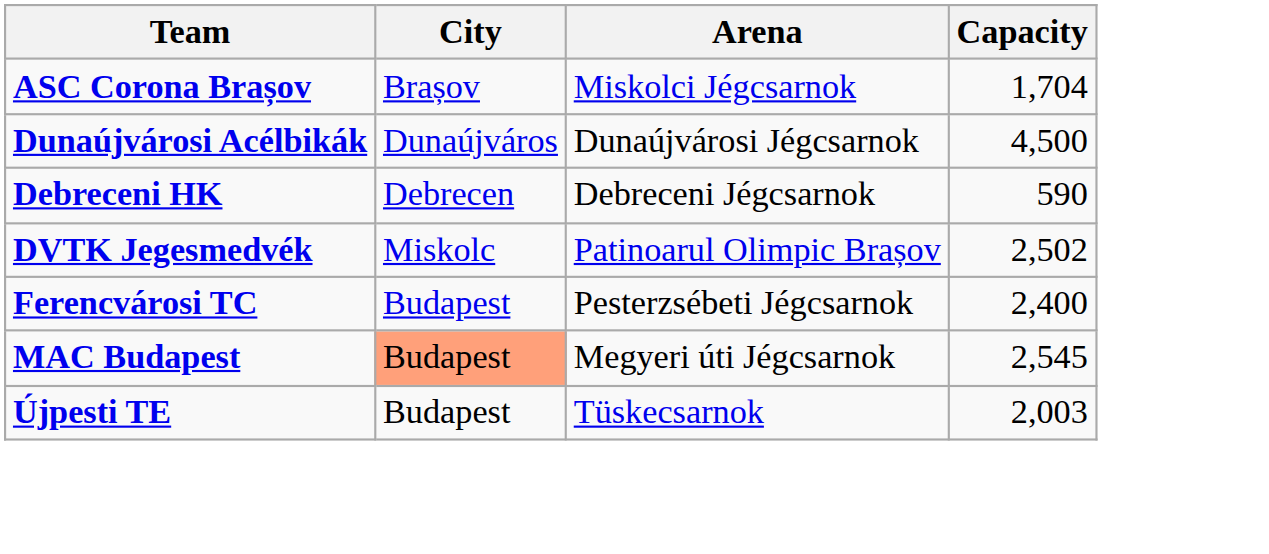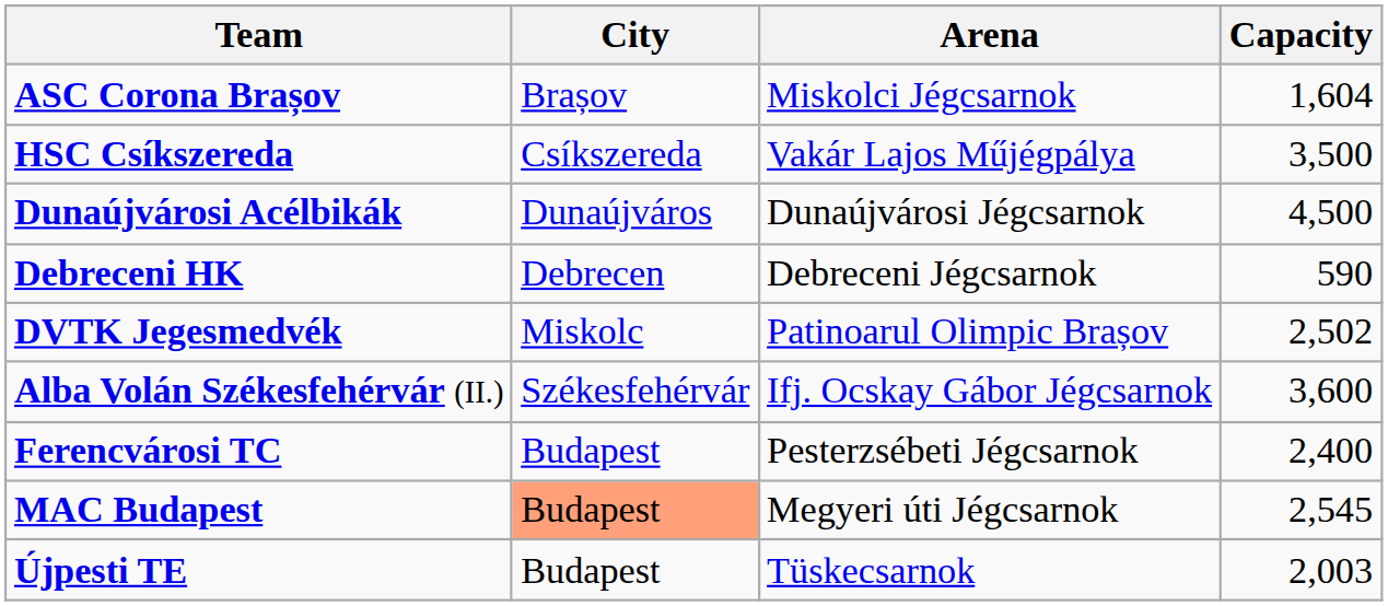ASC Corona Brașov | Capacity: 1,704 -> 1,604
+ row: HSC Csíkszereda | Csíkszereda | Vakár Lajos Műjégpálya | 3,500
+ row: Alba Volán Székesfehérvár (II.) | Székesfehérvár | Ifj. Ocskay Gábor Jégcsarnok | 3,600
